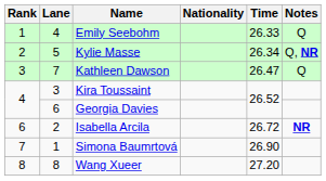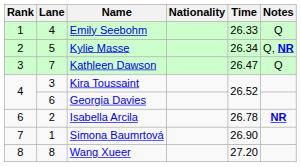Isabella Arcila | Time: 26.72 -> 26.78
